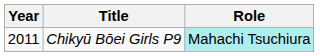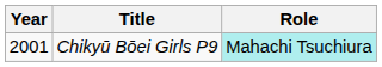Chikyū Bōei Girls P9 | Year: 2011 -> 2001
